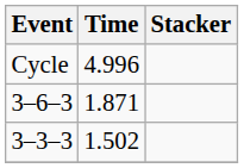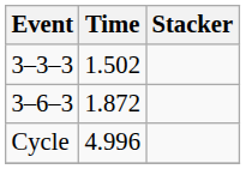rows swapped: 3–3–3 <-> Cycle
3–6–3 | Time: 1.871 -> 1.872
